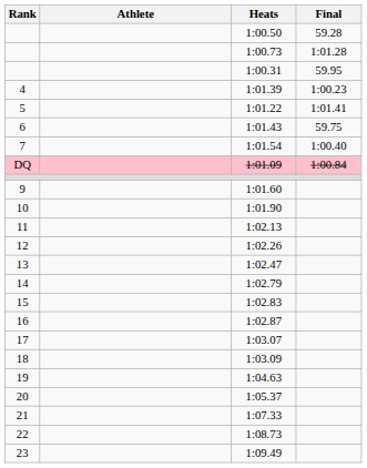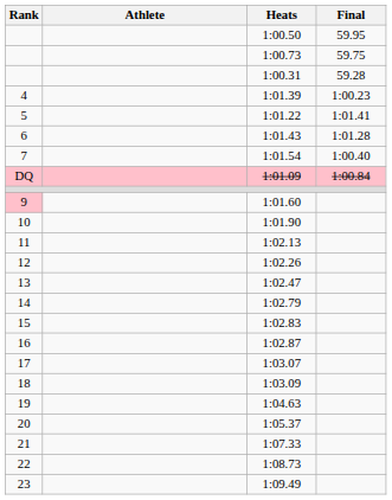1:00.50 | Final: 59.28 -> 59.95
1:00.73 | Final: 1:01.28 -> 59.75
1:00.31 | Final: 59.95 -> 59.28
1:01.43 | Final: 59.75 -> 1:01.28
1:01.60 | Rank: no background -> pink background
